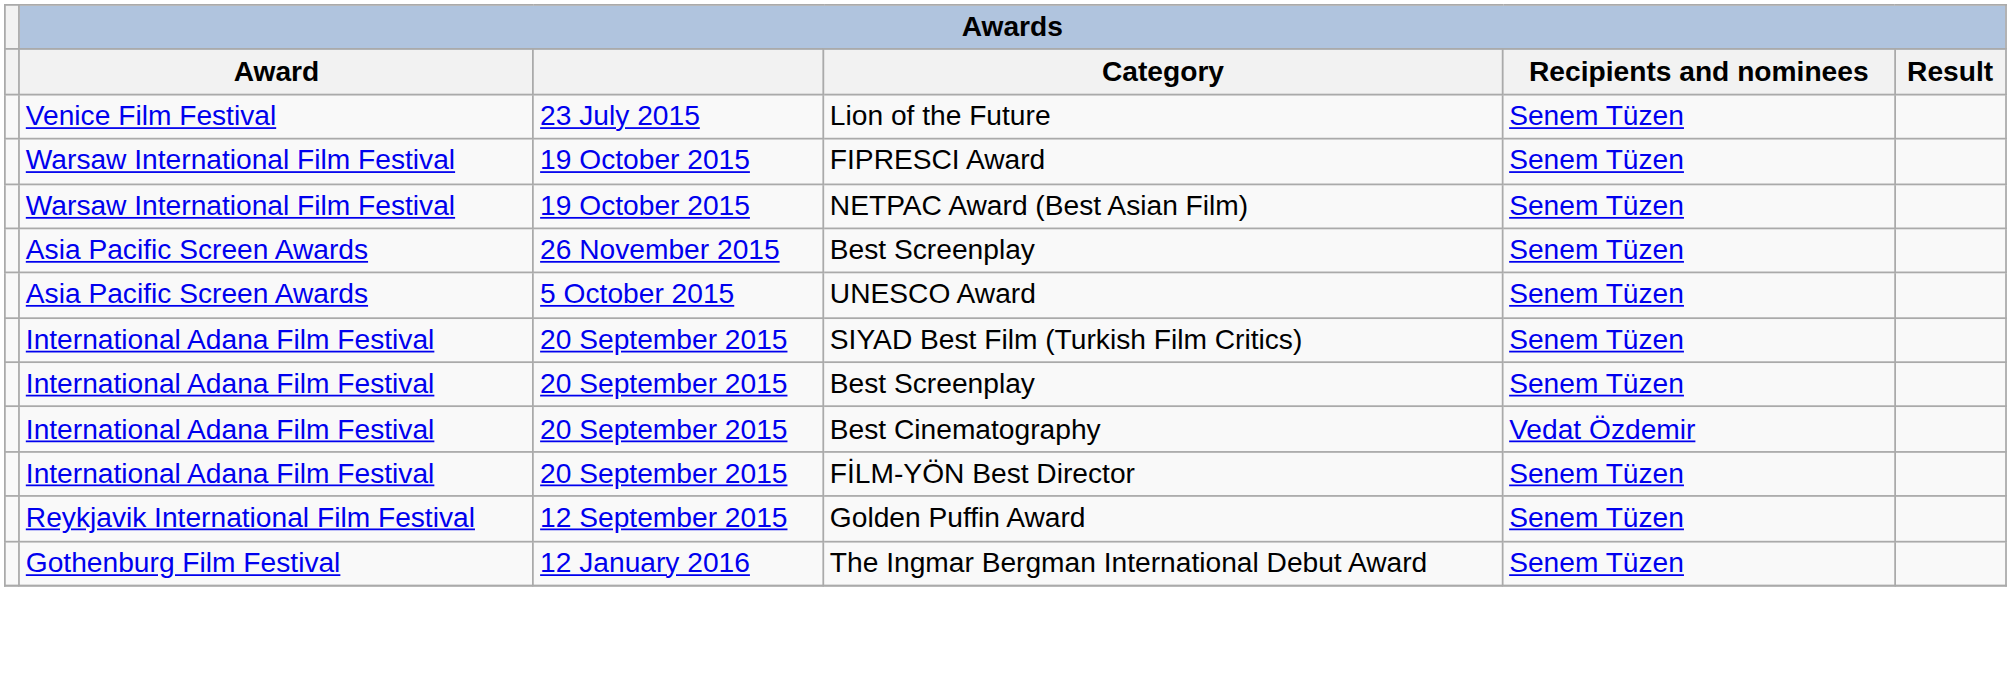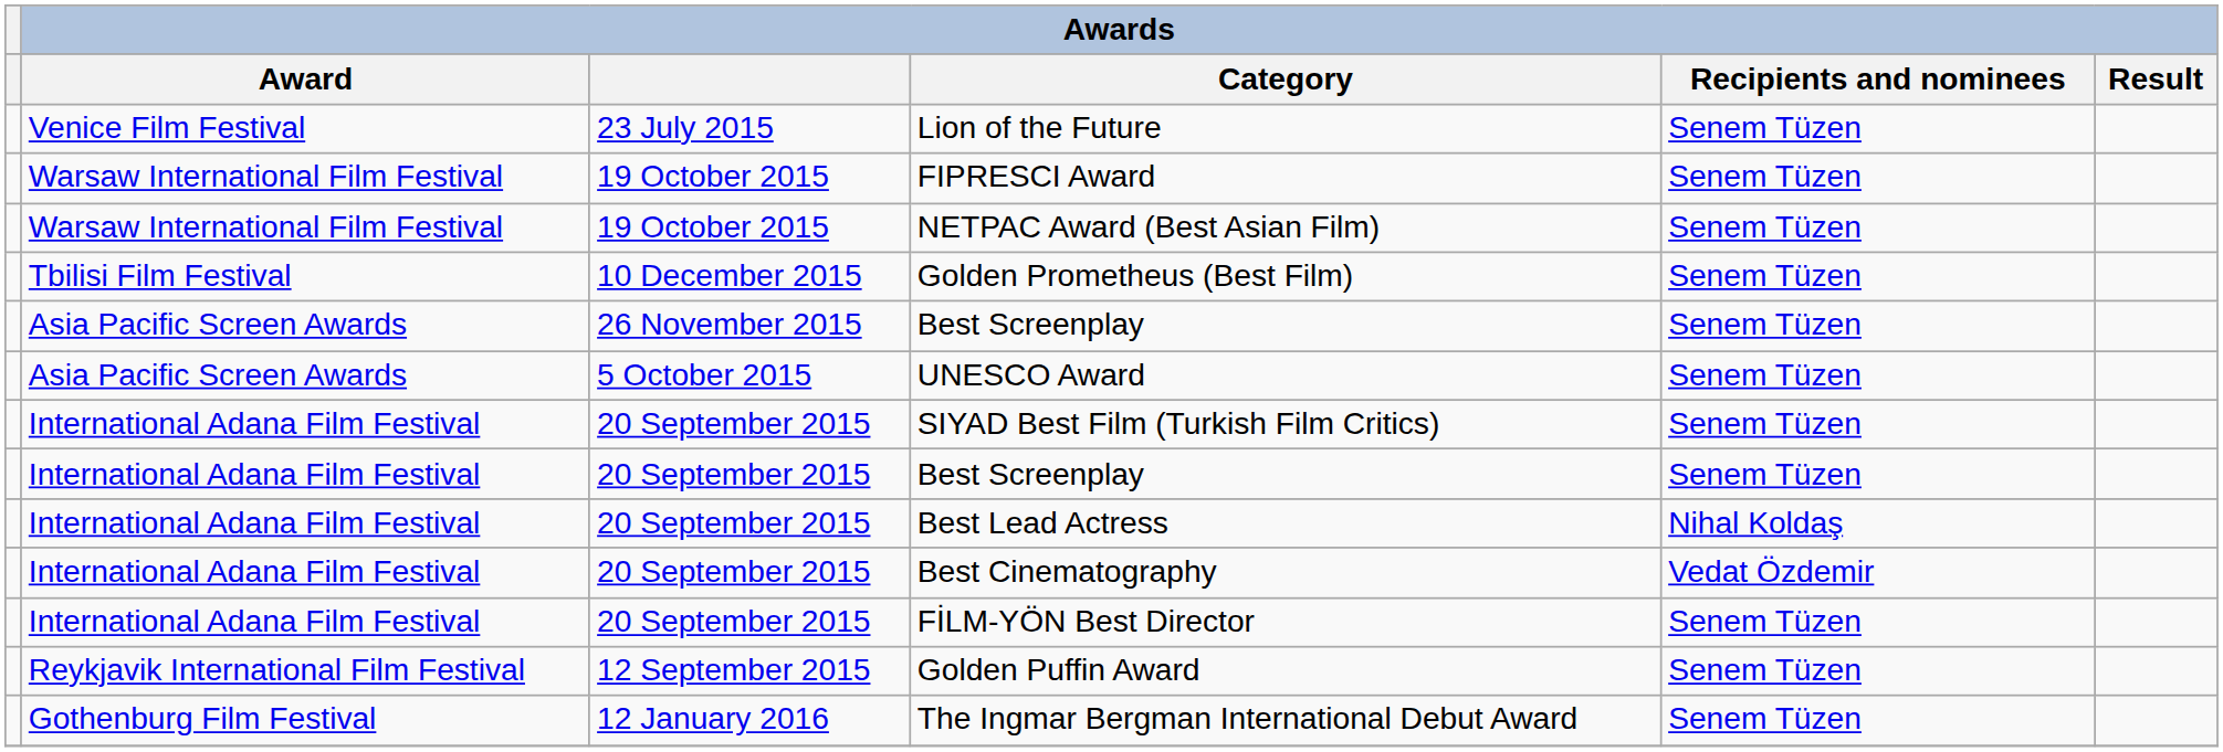+ row: Tbilisi Film Festival | 10 December 2015 | Golden Prometheus (Best Film) | Senem Tüzen
+ row: International Adana Film Festival | 20 September 2015 | Best Lead Actress | Nihal Koldaş
